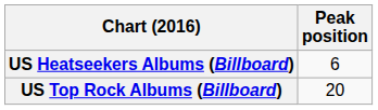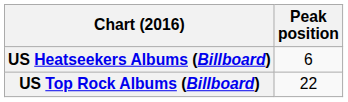US Top Rock Albums (Billboard) | Peak position: 20 -> 22
